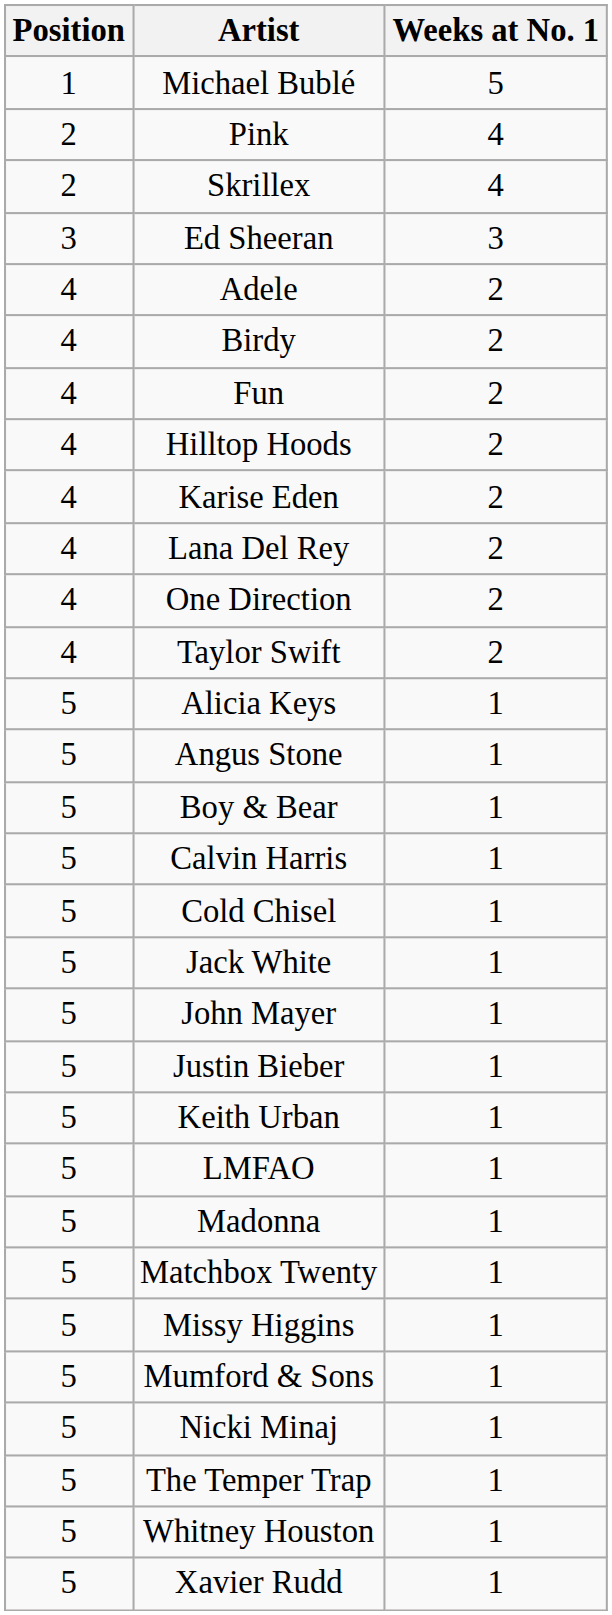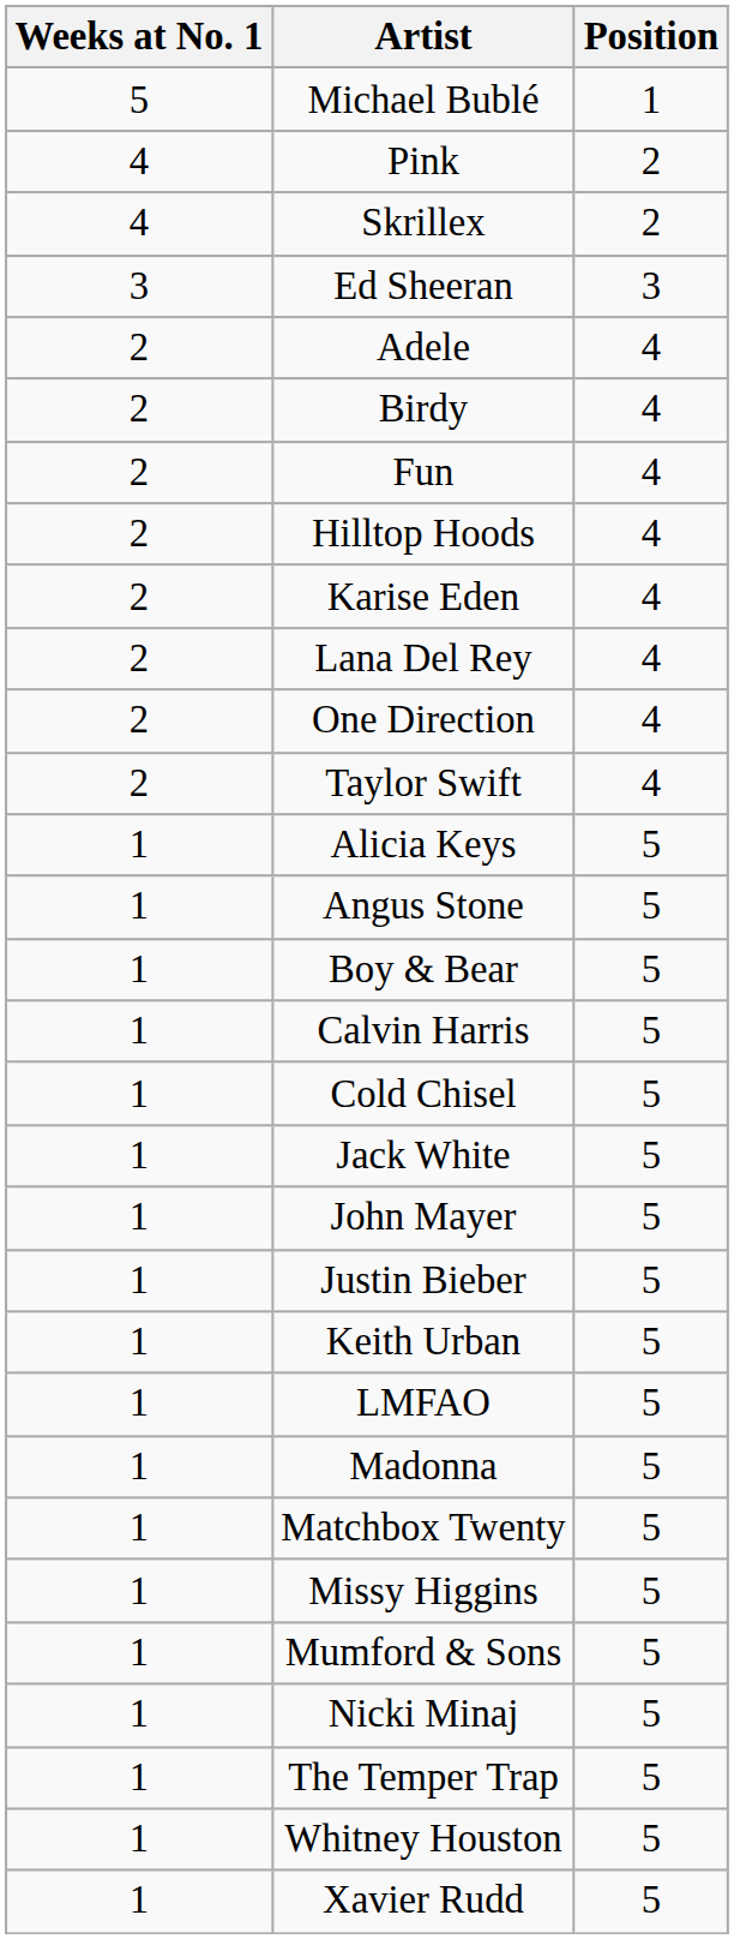columns swapped: Position <-> Weeks at No. 1
